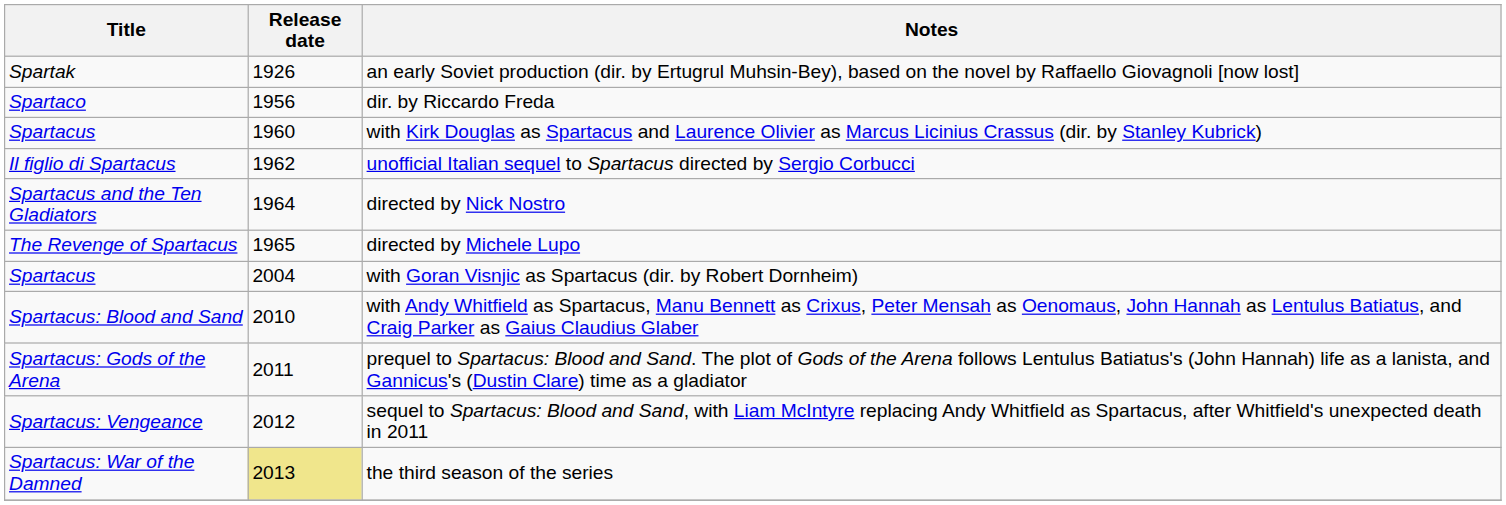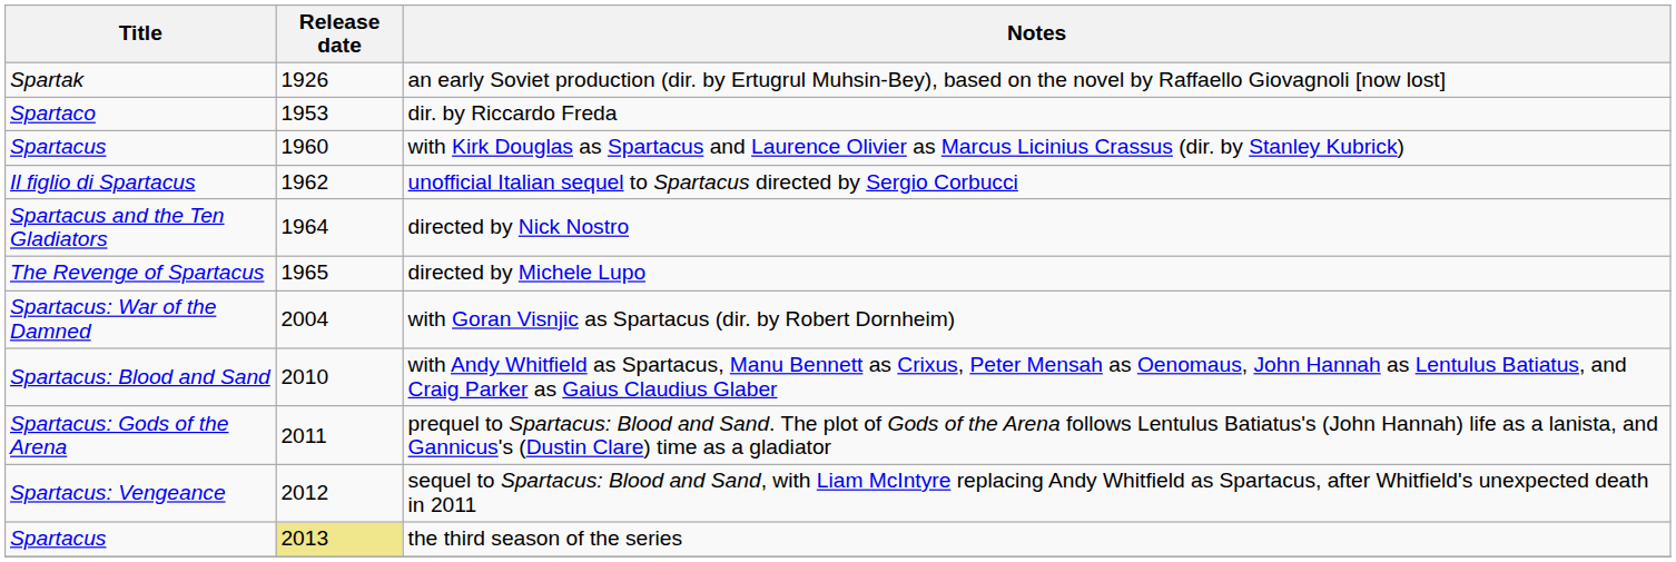dir. by Riccardo Freda | Release date: 1956 -> 1953
with Goran Visnjic as Spartacus (dir. by Robert Dornheim) | Title: Spartacus -> Spartacus: War of the Damned
the third season of the series | Title: Spartacus: War of the Damned -> Spartacus
